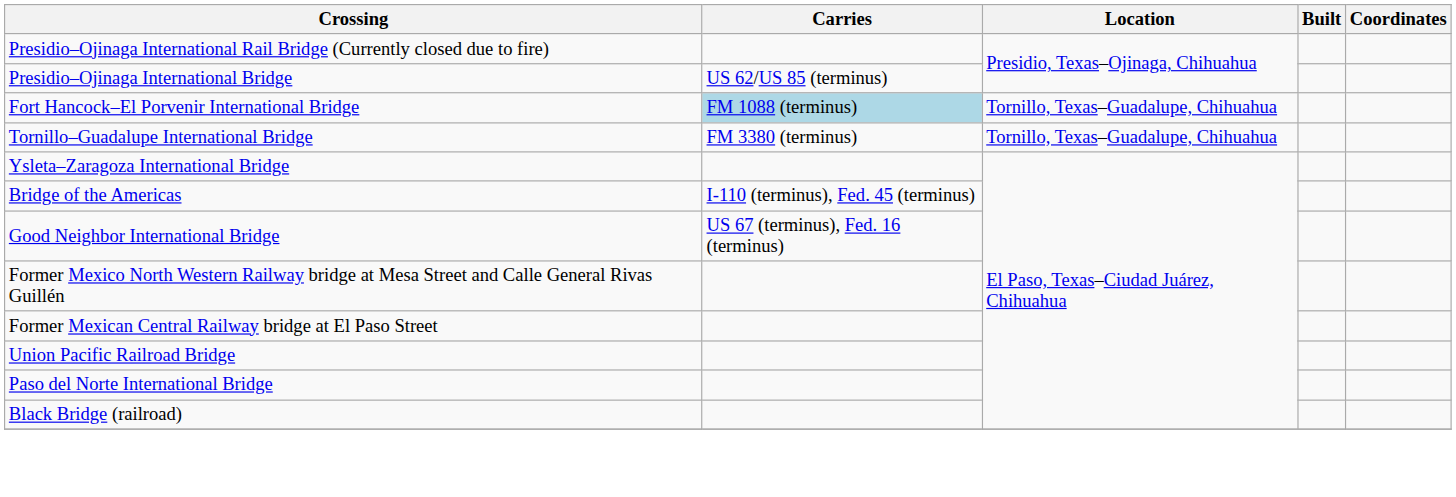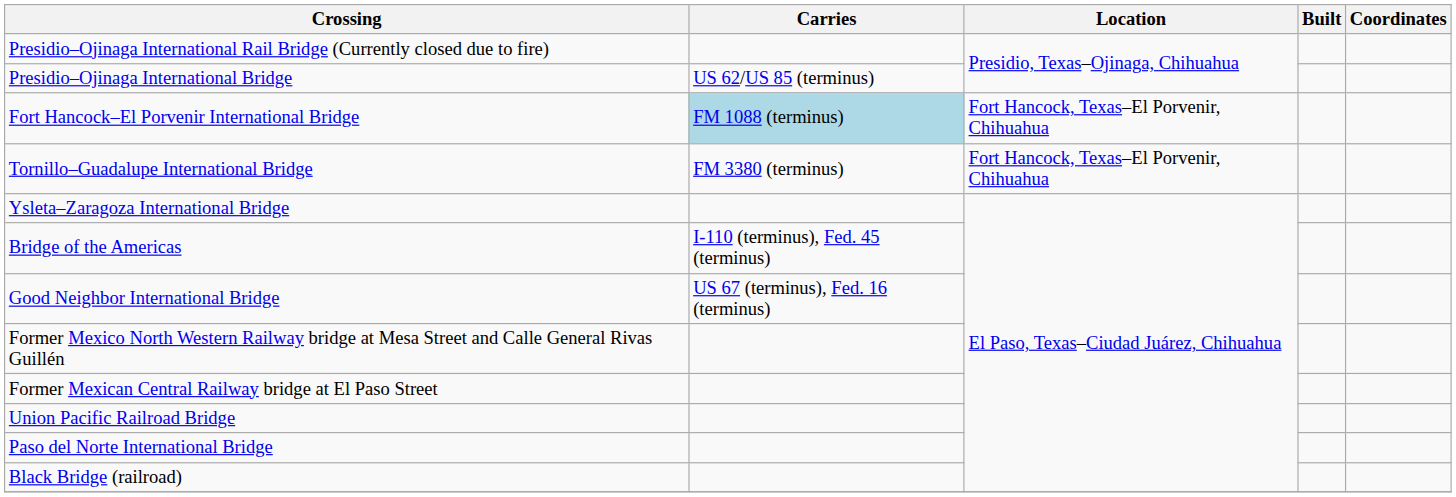Fort Hancock–El Porvenir International Bridge | Location: Tornillo, Texas–Guadalupe, Chihuahua -> Fort Hancock, Texas–El Porvenir, Chihuahua
Tornillo–Guadalupe International Bridge | Location: Tornillo, Texas–Guadalupe, Chihuahua -> Fort Hancock, Texas–El Porvenir, Chihuahua
